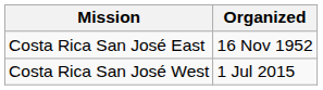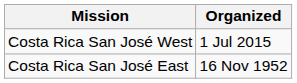rows swapped: Costa Rica San José East <-> Costa Rica San José West
